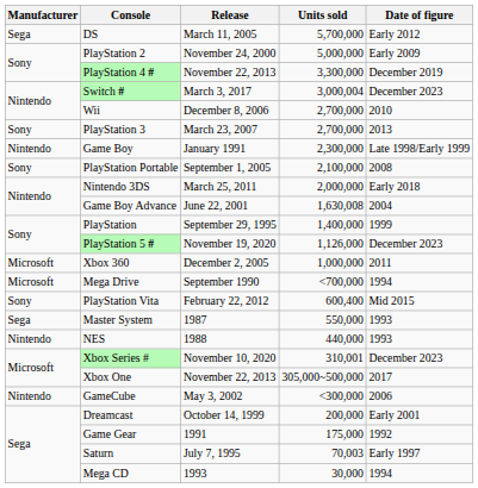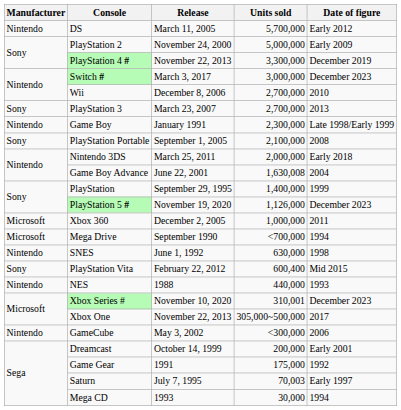DS | Manufacturer: Sega -> Nintendo
Switch # | Units sold: 3,000,004 -> 3,000,000
+ row: Nintendo | SNES | June 1, 1992 | 630,000 | 1998
- row: Sega | Master System | 1987 | 550,000 | 1993
